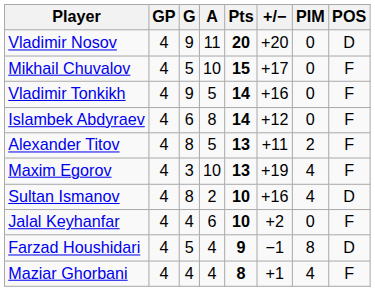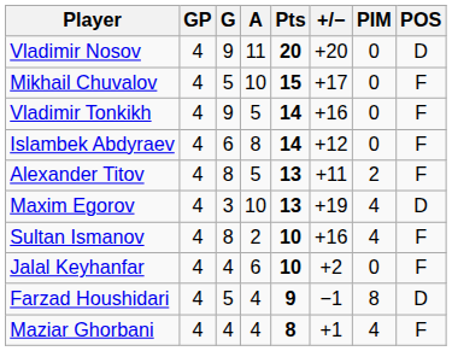Maxim Egorov | POS: F -> D
Sultan Ismanov | POS: D -> F
